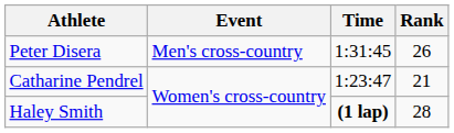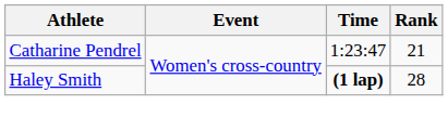- row: Peter Disera | Men's cross-country | 1:31:45 | 26
